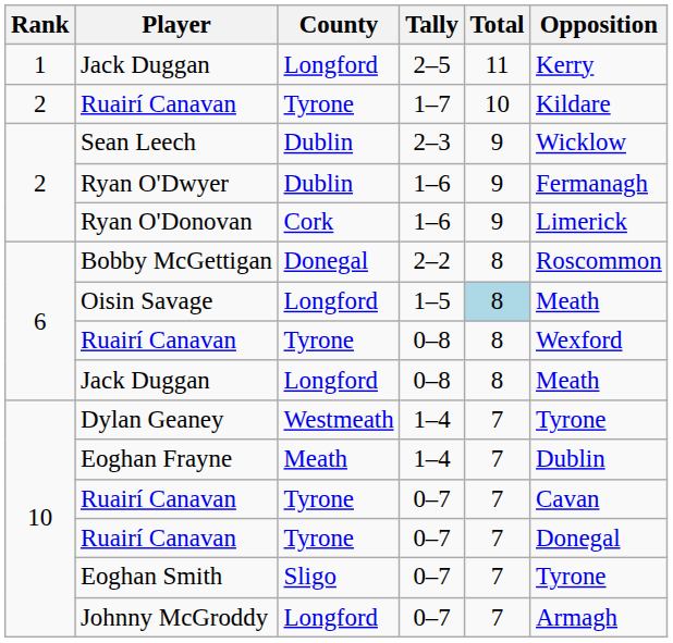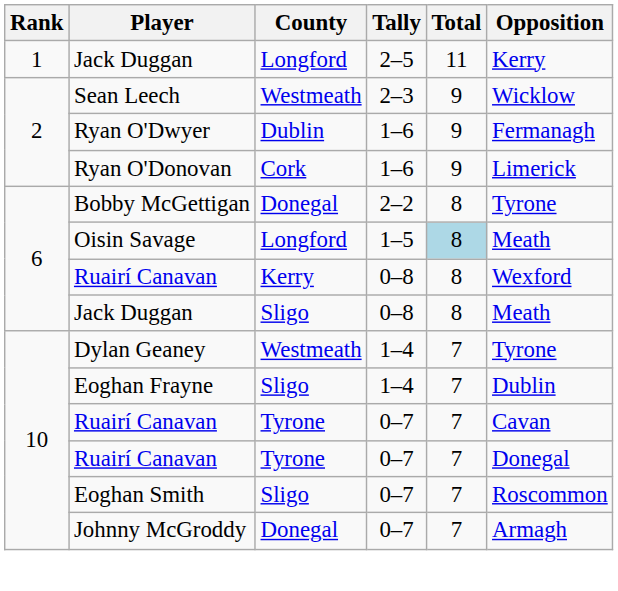- row: 2 | Ruairí Canavan | Tyrone | 1–7 | 10 | Kildare
Sean Leech | County: Dublin -> Westmeath
Bobby McGettigan | Opposition: Roscommon -> Tyrone
Ruairí Canavan / 0–8 | County: Tyrone -> Kerry
Jack Duggan / 0–8 | County: Longford -> Sligo
Eoghan Frayne | County: Meath -> Sligo
Eoghan Smith | Opposition: Tyrone -> Roscommon
Johnny McGroddy | County: Longford -> Donegal
